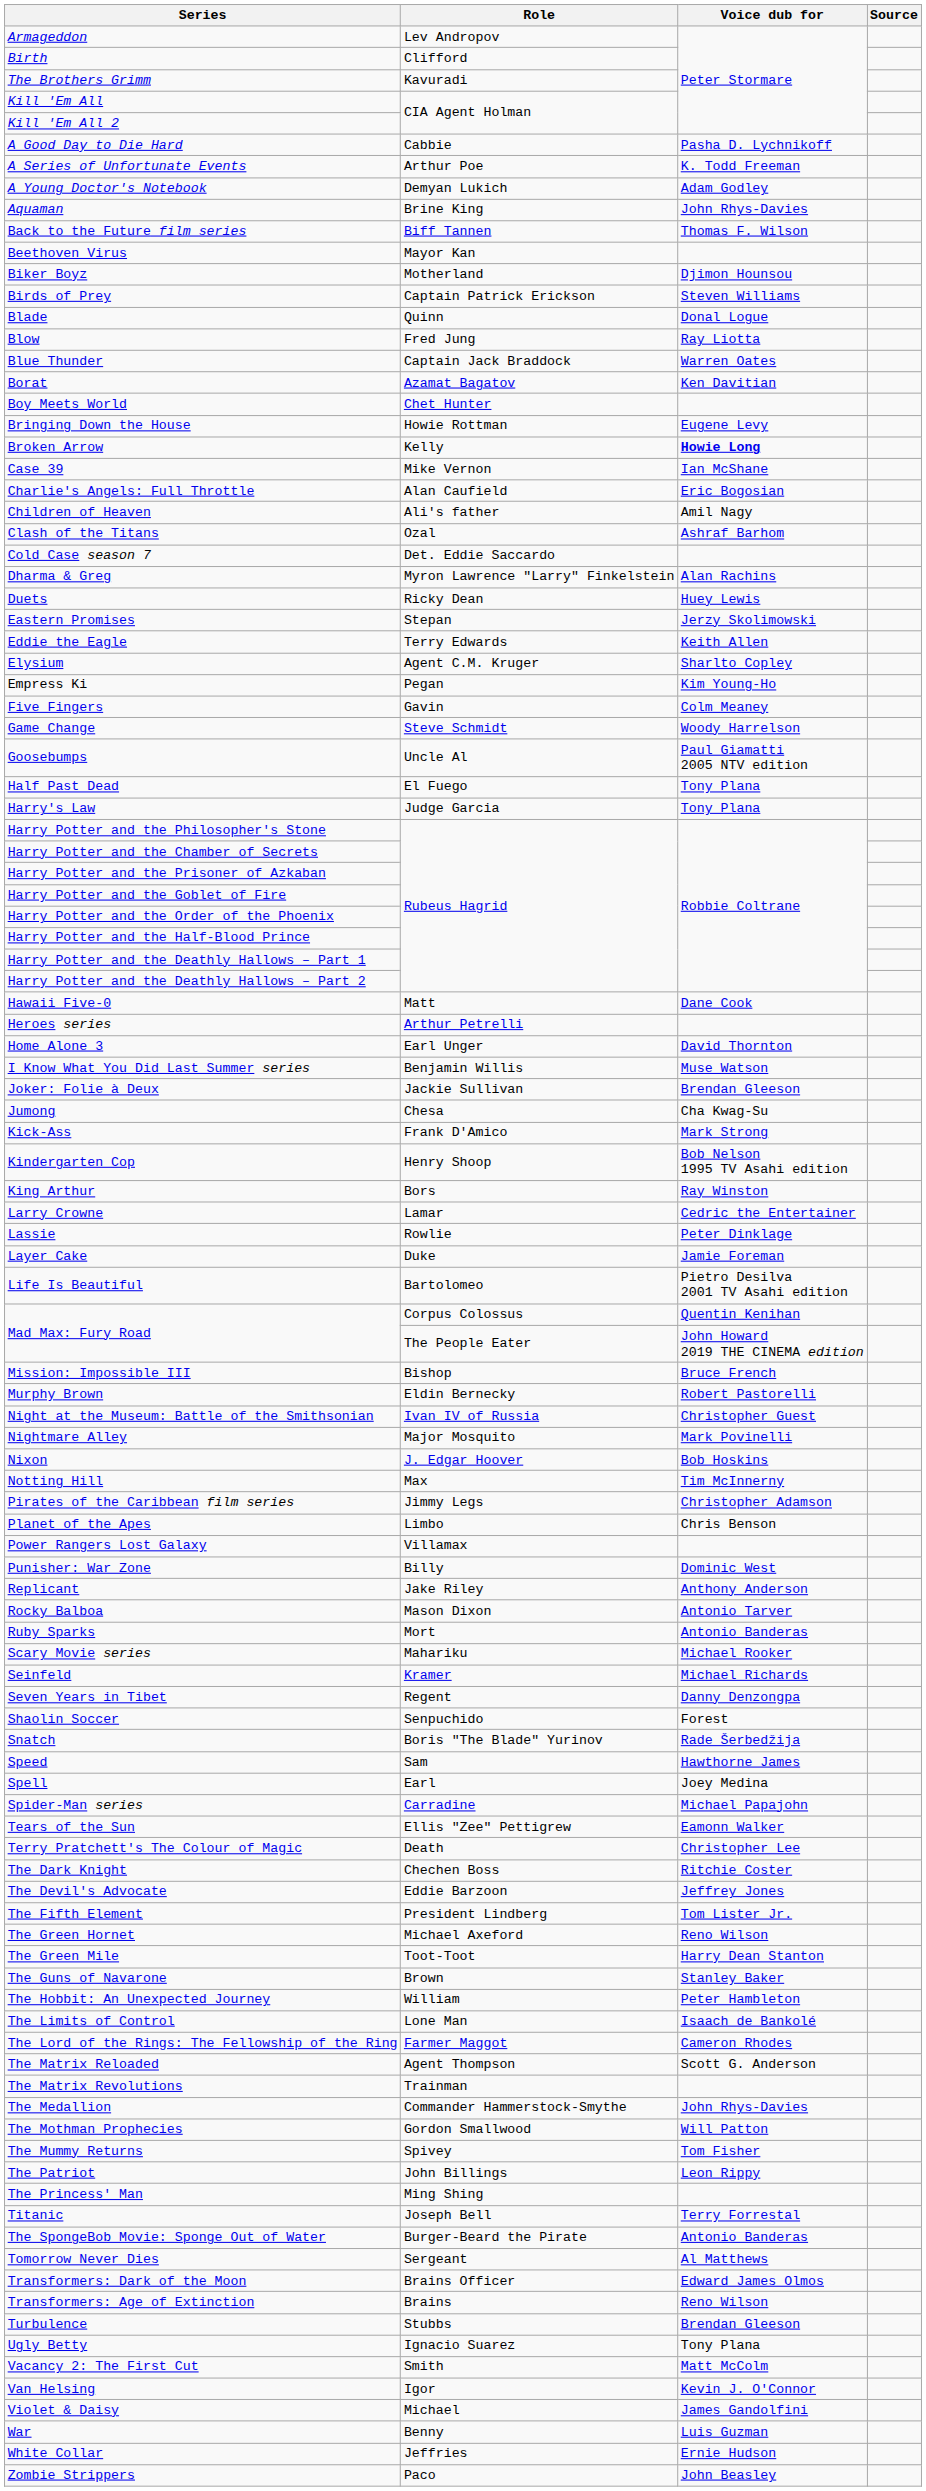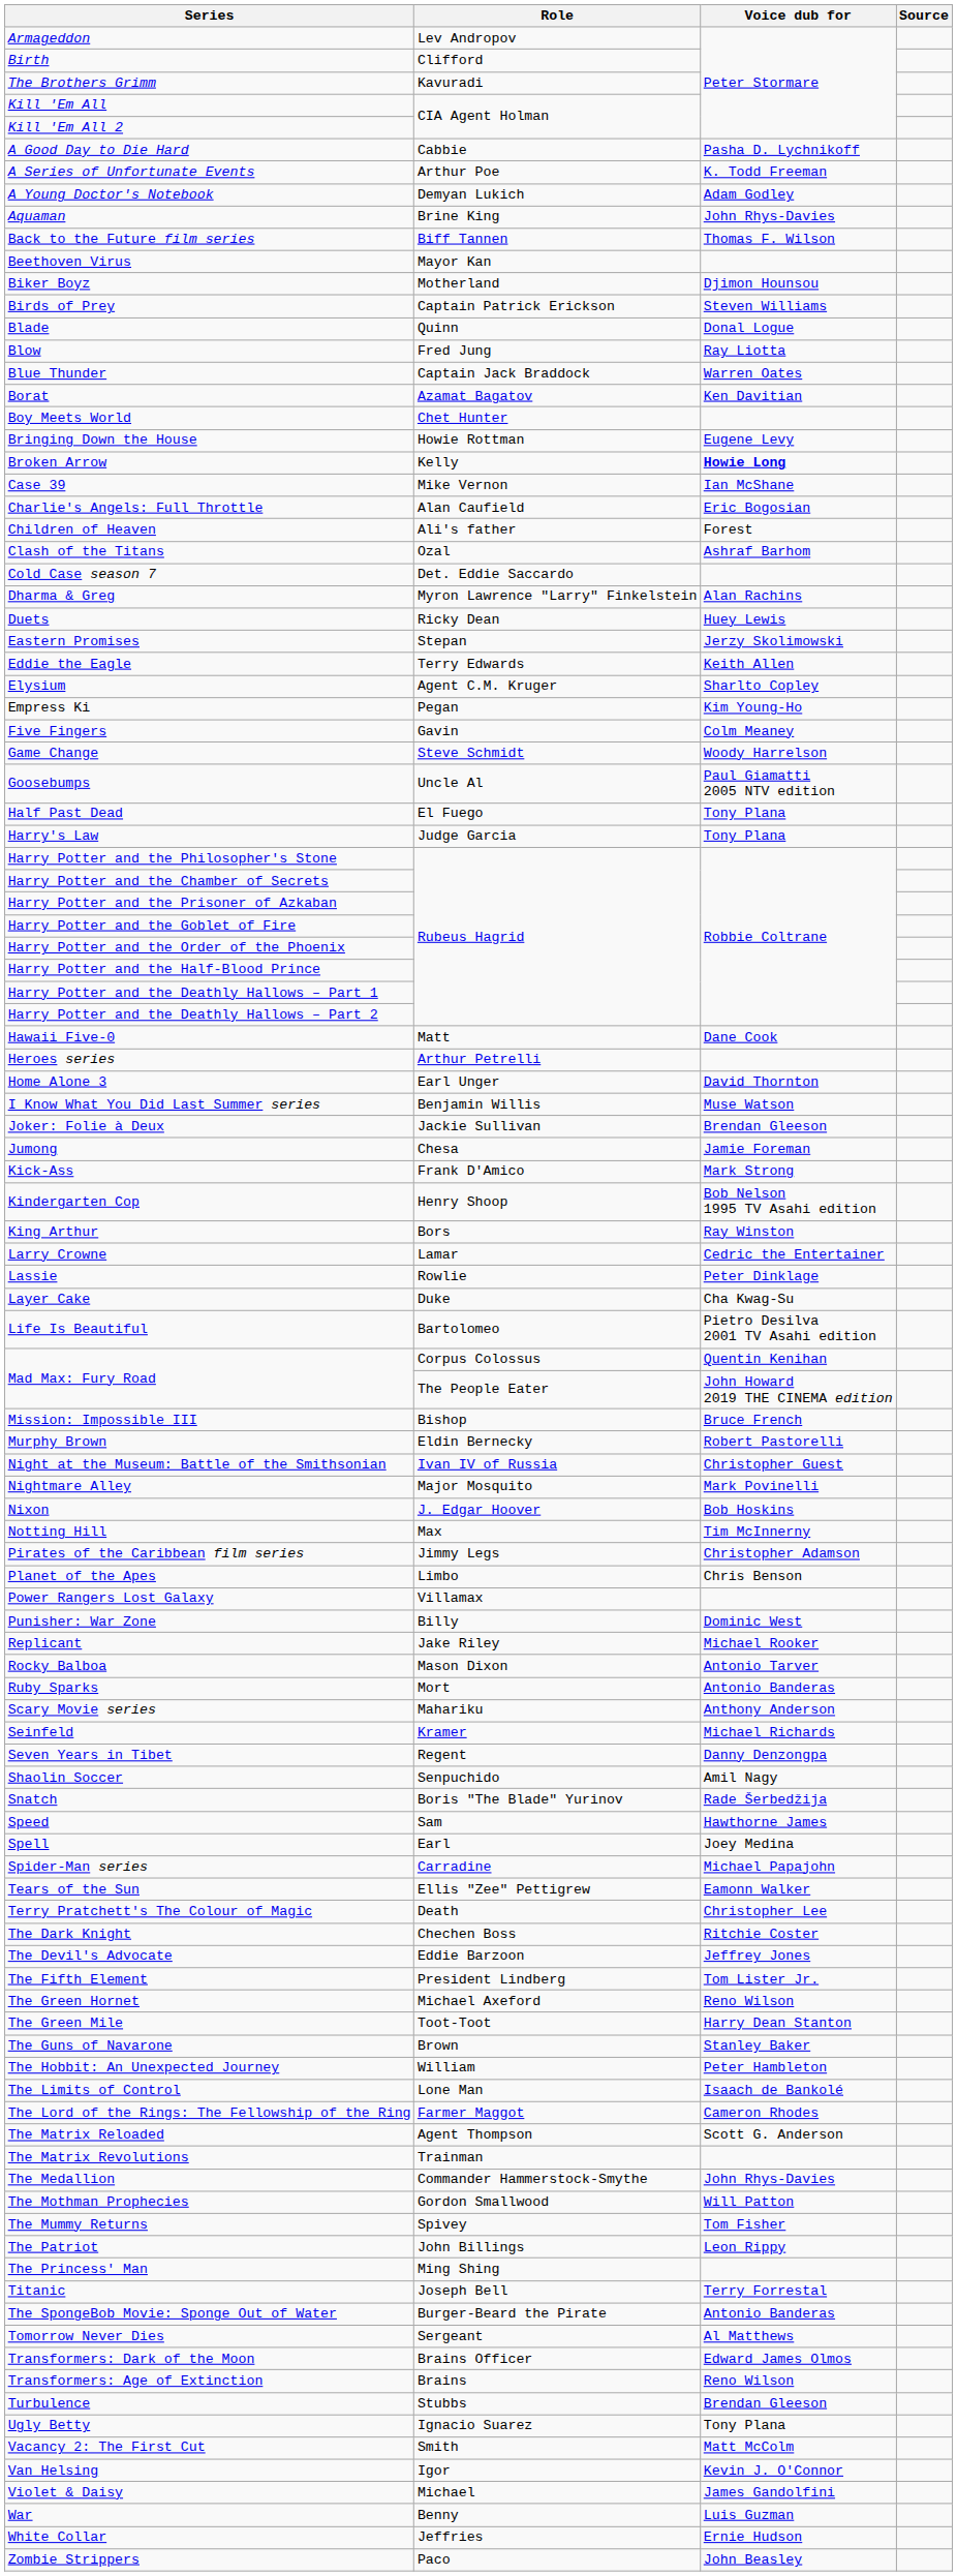Children of Heaven | Voice dub for: Amil Nagy -> Forest
Jumong | Voice dub for: Cha Kwag-Su -> Jamie Foreman
Layer Cake | Voice dub for: Jamie Foreman -> Cha Kwag-Su
Replicant | Voice dub for: Anthony Anderson -> Michael Rooker
Scary Movie series | Voice dub for: Michael Rooker -> Anthony Anderson
Shaolin Soccer | Voice dub for: Forest -> Amil Nagy
